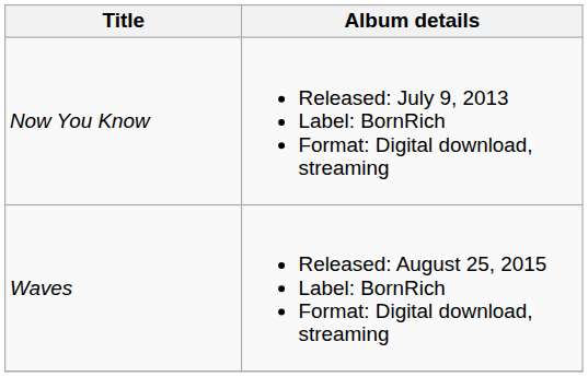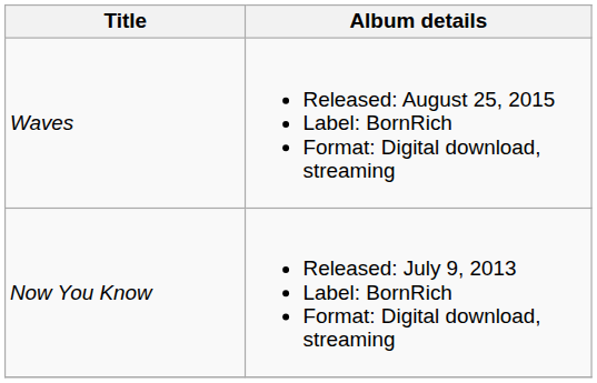rows swapped: Now You Know <-> Waves
